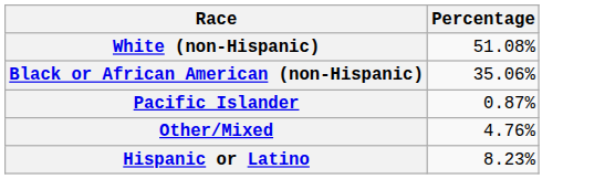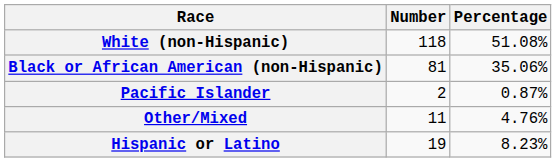+ column: Number | 118 | 81 | 2 | 11 | 19
